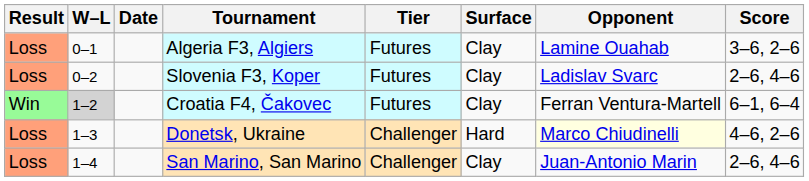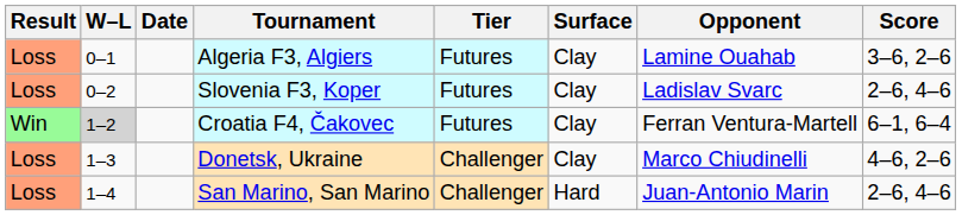Donetsk, Ukraine | Surface: Hard -> Clay
Donetsk, Ukraine | Opponent: lightyellow background -> no background
San Marino, San Marino | Surface: Clay -> Hard
